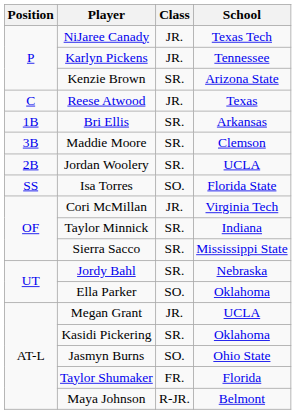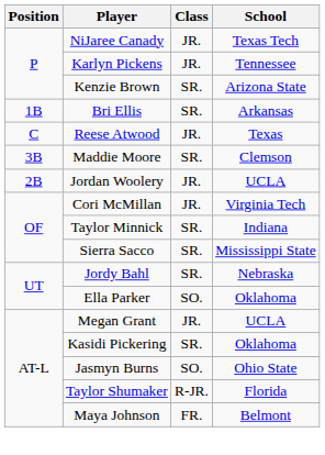rows swapped: Reese Atwood <-> Bri Ellis
Jordan Woolery | Class: SR. -> JR.
- row: SS | Isa Torres | SO. | Florida State
Taylor Shumaker | Class: FR. -> R-JR.
Maya Johnson | Class: R-JR. -> FR.
